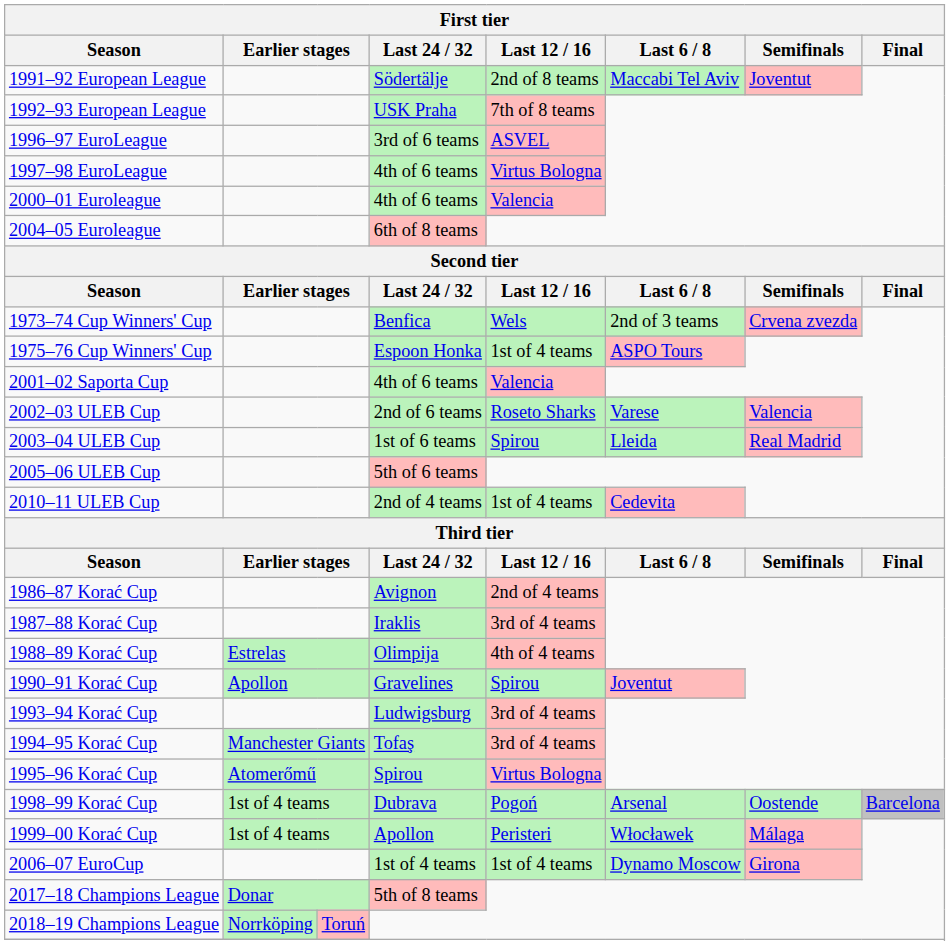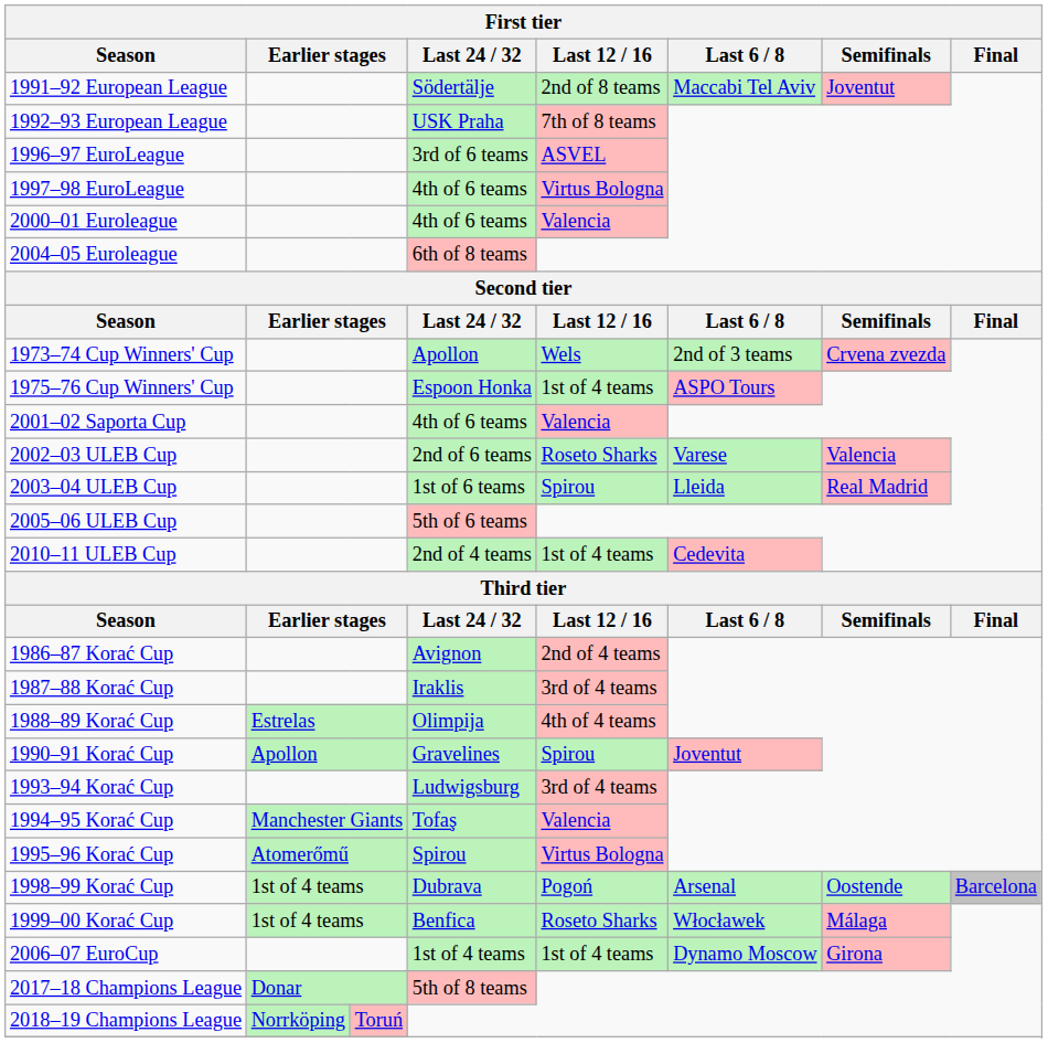1973–74 Cup Winners' Cup | Last 24 / 32: Benfica -> Apollon
1994–95 Korać Cup | Last 12 / 16: 3rd of 4 teams -> Valencia
1999–00 Korać Cup | Last 24 / 32: Apollon -> Benfica
1999–00 Korać Cup | Last 12 / 16: Peristeri -> Roseto Sharks
